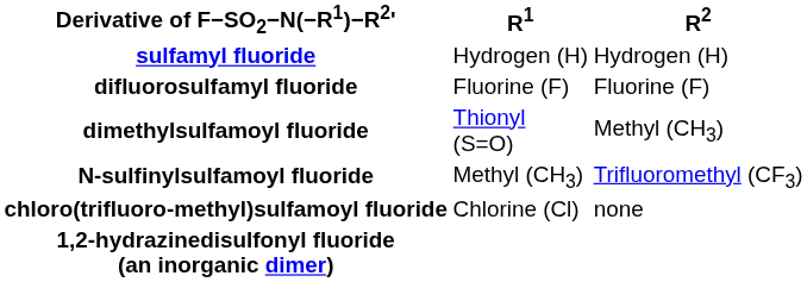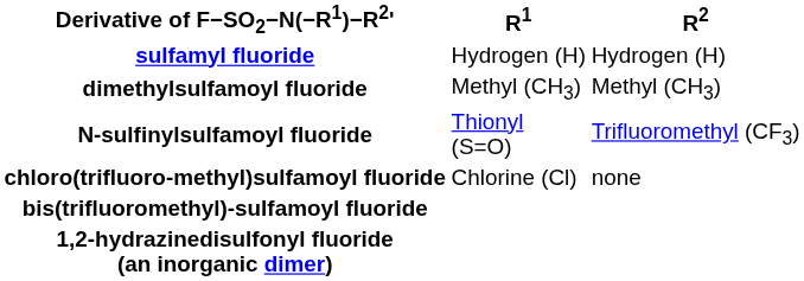- row: difluorosulfamyl fluoride | Fluorine (F) | Fluorine (F)
dimethylsulfamoyl fluoride | R1: Thionyl (S=O) -> Methyl (CH3)
N-sulfinylsulfamoyl fluoride | R1: Methyl (CH3) -> Thionyl (S=O)
+ row: bis(trifluoromethyl)-sulfamoyl fluoride
